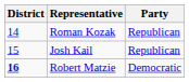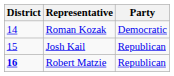Roman Kozak | Party: Republican -> Democratic
Robert Matzie | Party: Democratic -> Republican
